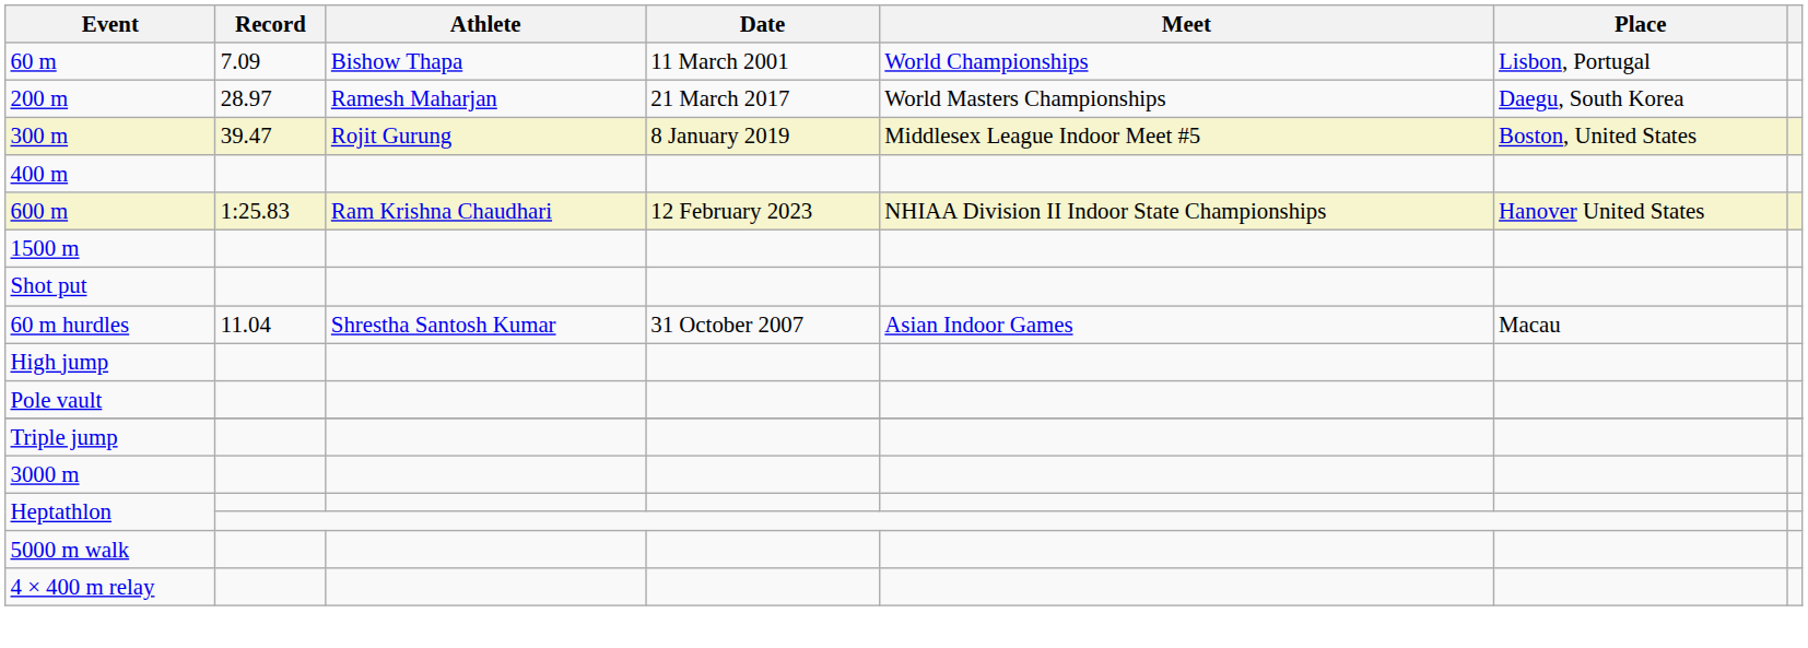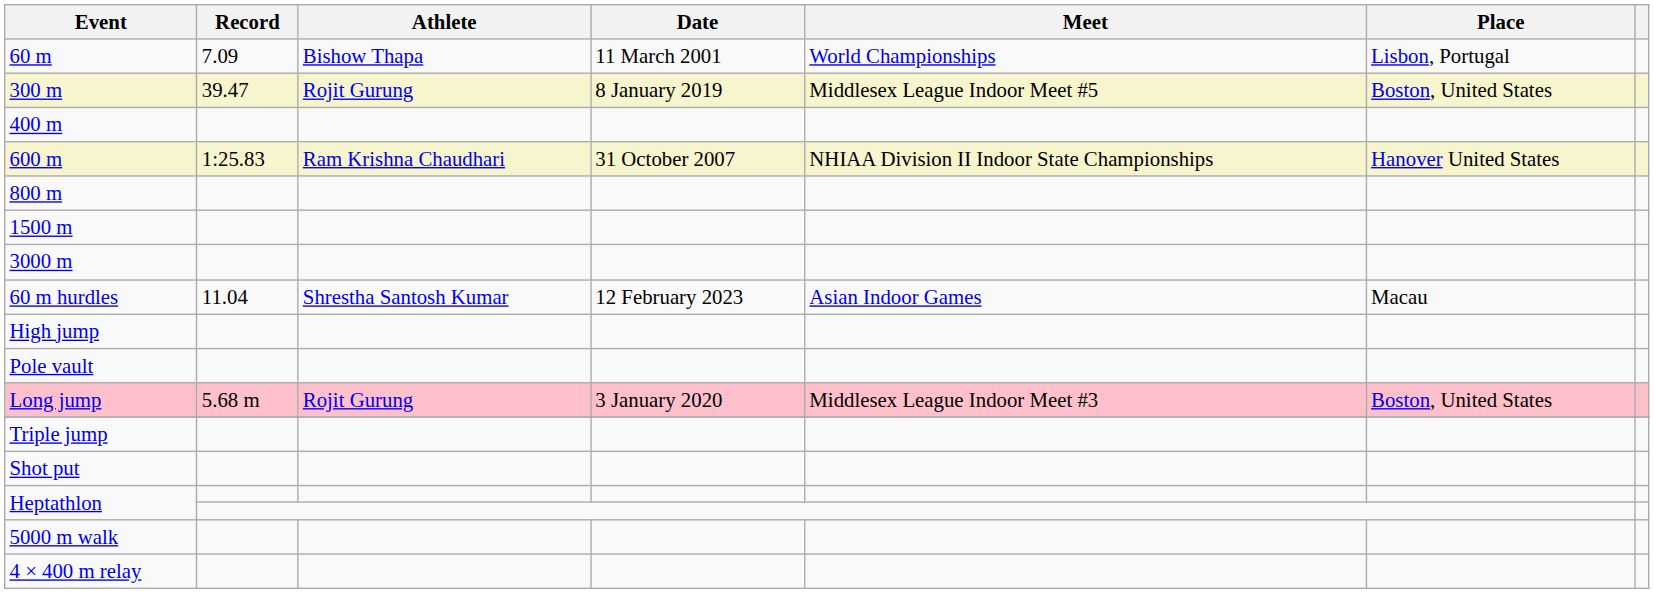- row: 200 m | 28.97 | Ramesh Maharjan | 21 March 2017 | World Masters Championships | Daegu, South Korea
600 m | Date: 12 February 2023 -> 31 October 2007
+ row: 800 m
rows swapped: 3000 m <-> Shot put
60 m hurdles | Date: 31 October 2007 -> 12 February 2023
+ row: Long jump | 5.68 m | Rojit Gurung | 3 January 2020 | Middlesex League Indoor Meet #3 | Boston, United States
